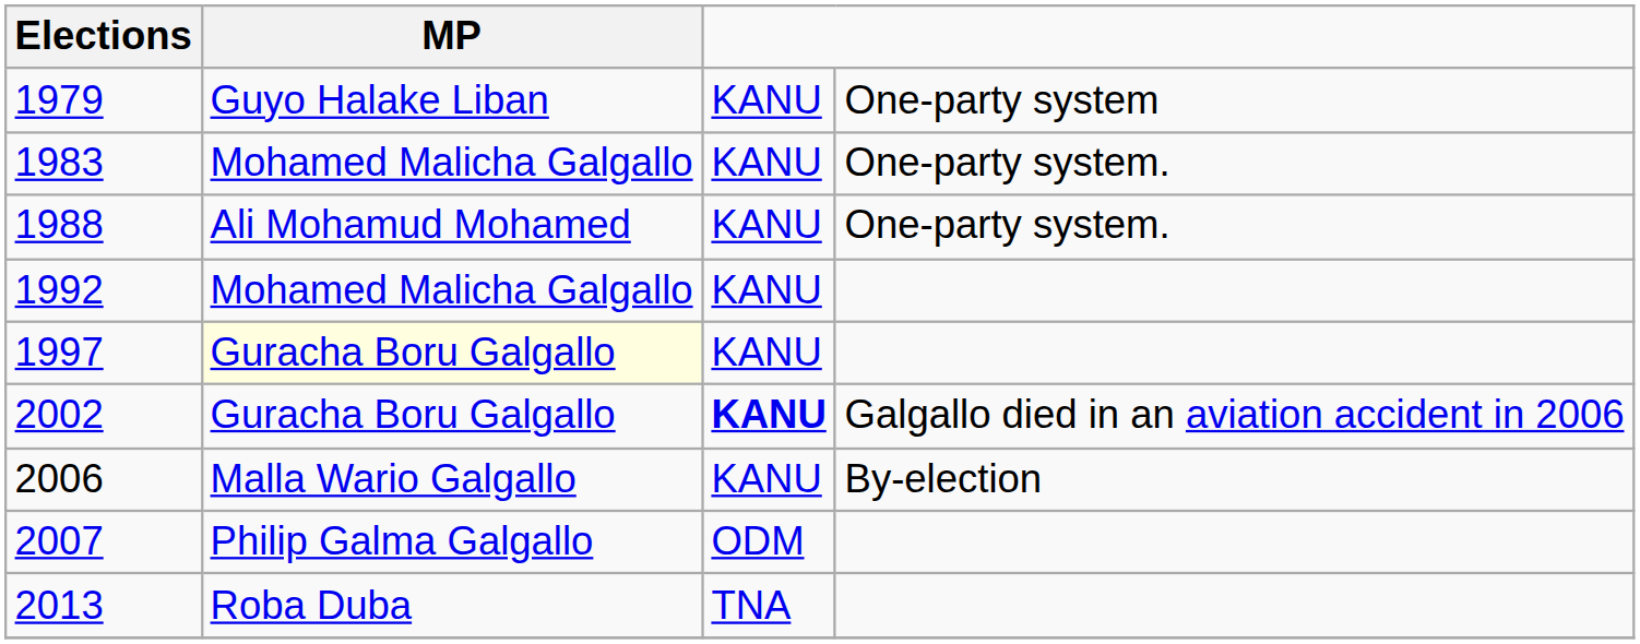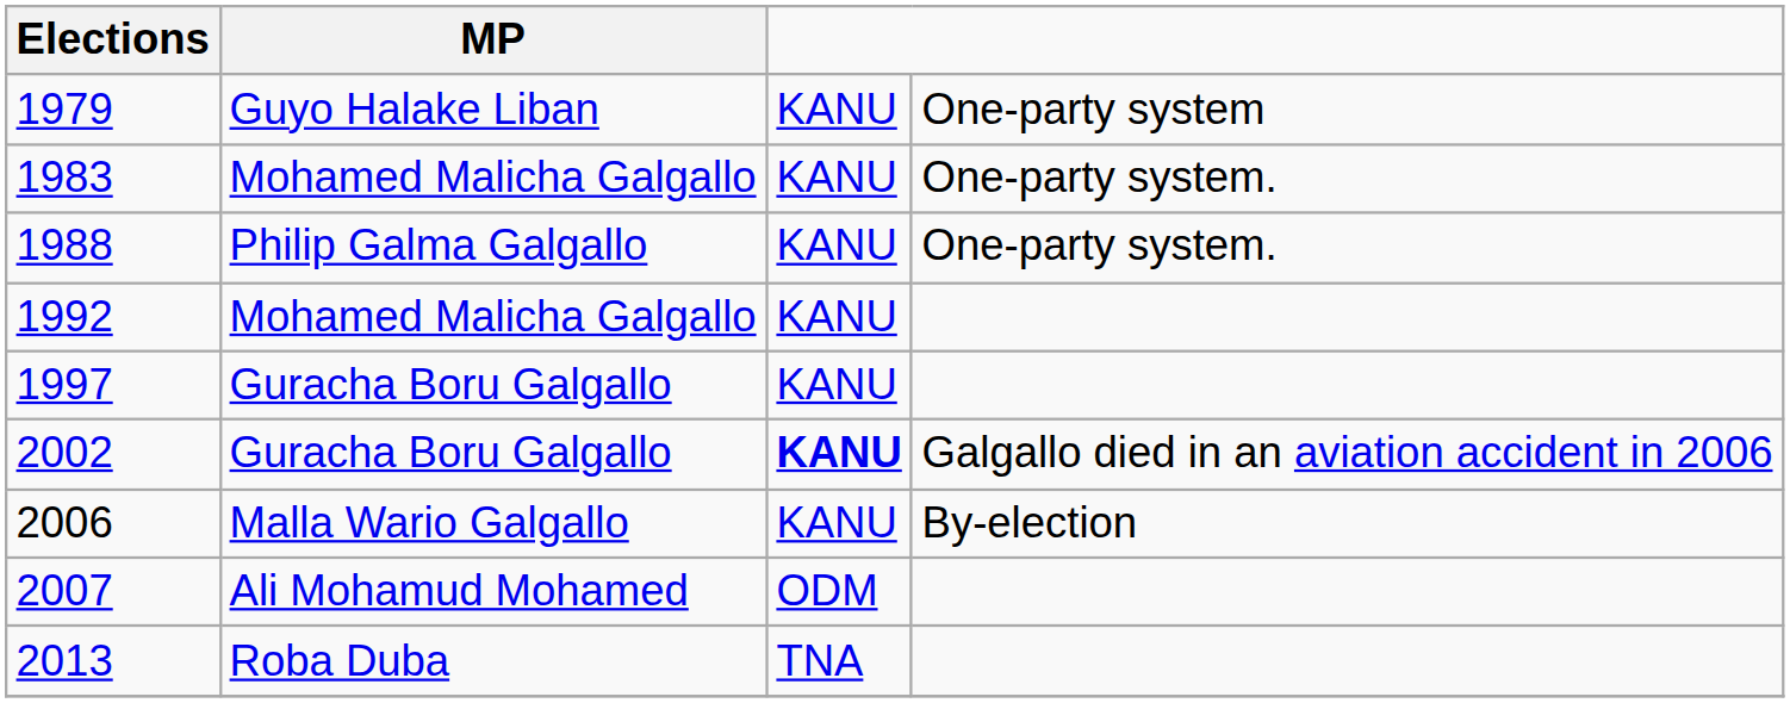1988 | MP: Ali Mohamud Mohamed -> Philip Galma Galgallo
1997 | MP: lightyellow background -> no background
2007 | MP: Philip Galma Galgallo -> Ali Mohamud Mohamed
